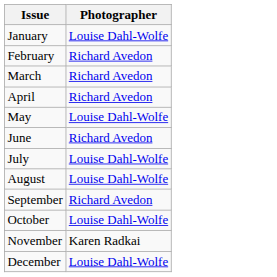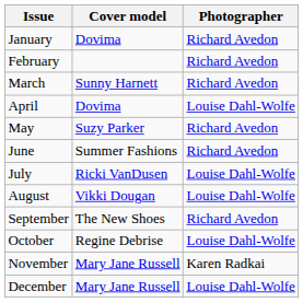+ column: Cover model | Dovima | Sunny Harnett | Dovima | Suzy Parker | Summer Fashions | Ricki VanDusen | Vikki Dougan | The New Shoes | Regine Debrise | Mary Jane Russell | Mary Jane Russell
January | Photographer: Louise Dahl-Wolfe -> Richard Avedon
April | Photographer: Richard Avedon -> Louise Dahl-Wolfe
May | Photographer: Louise Dahl-Wolfe -> Richard Avedon
